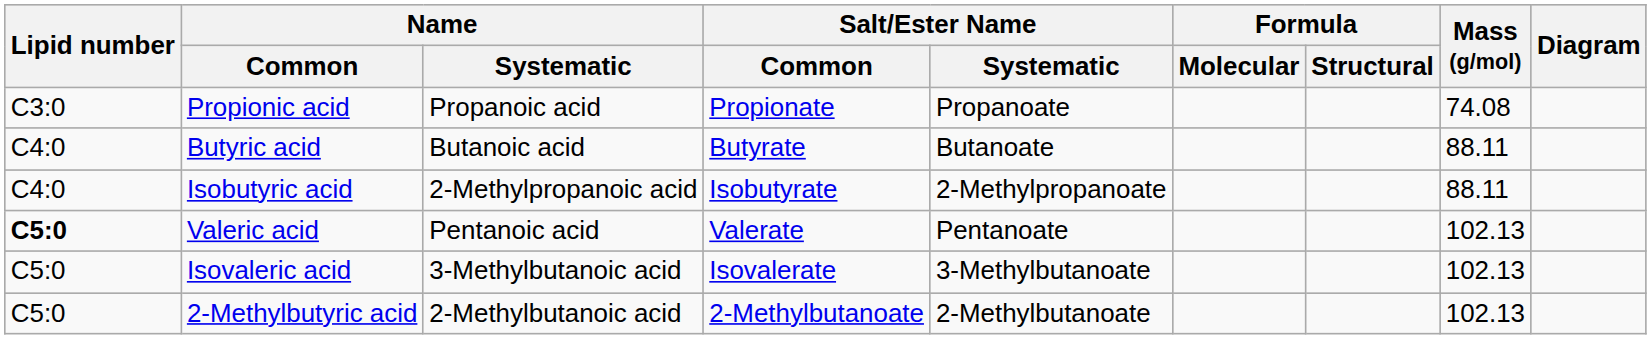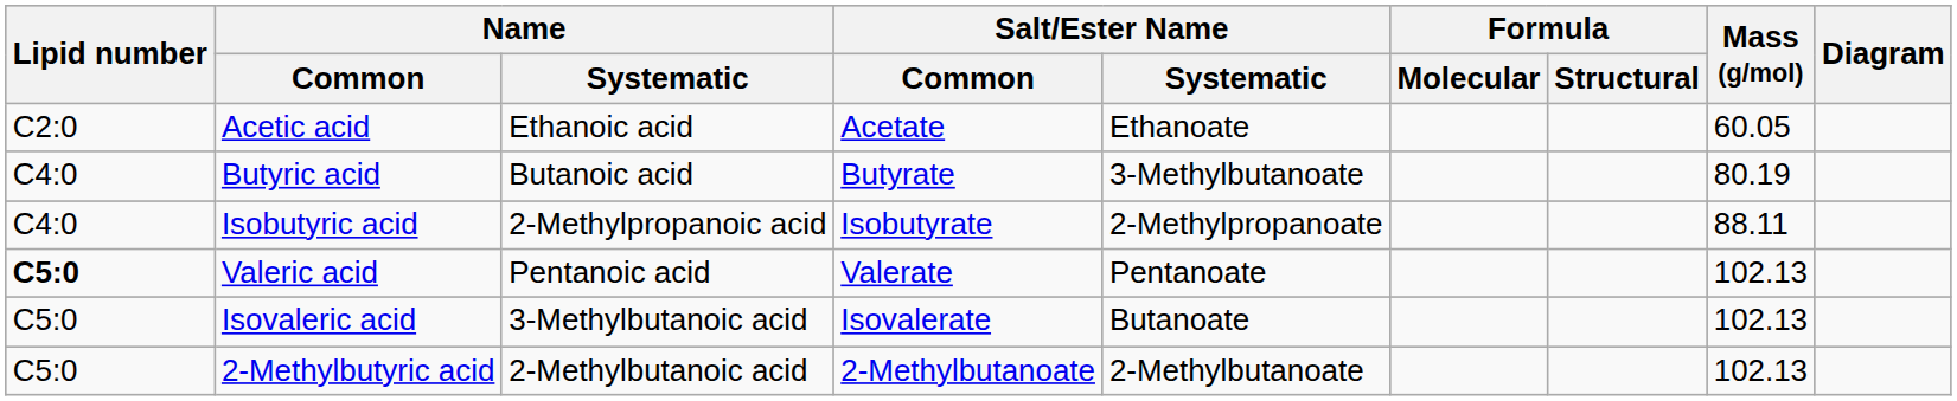+ row: C2:0 | Acetic acid | Ethanoic acid | Acetate | Ethanoate | 60.05
- row: C3:0 | Propionic acid | Propanoic acid | Propionate | Propanoate | 74.08
Butyric acid | Salt/Ester Name / Systematic: Butanoate -> 3-Methylbutanoate
Butyric acid | Mass (g/mol): 88.11 -> 80.19
Isovaleric acid | Salt/Ester Name / Systematic: 3-Methylbutanoate -> Butanoate
